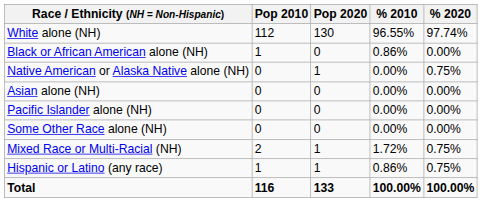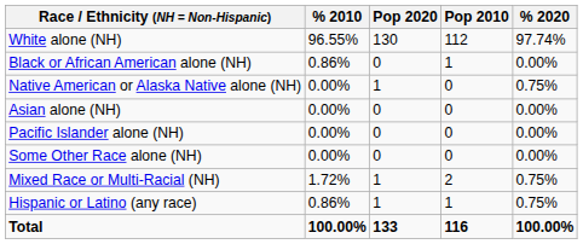columns swapped: Pop 2010 <-> % 2010
